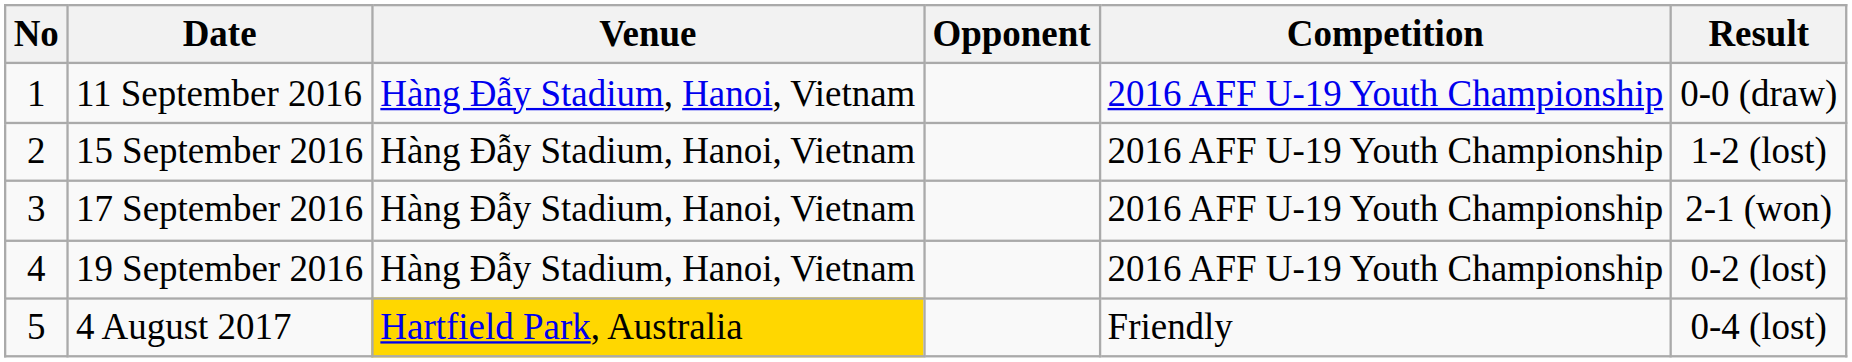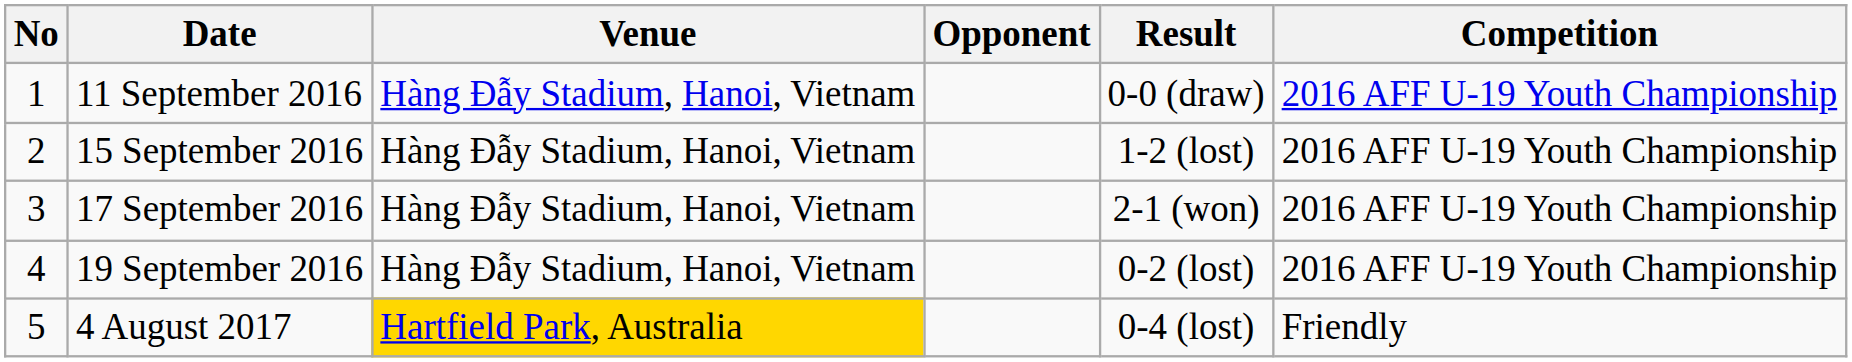columns swapped: Result <-> Competition
